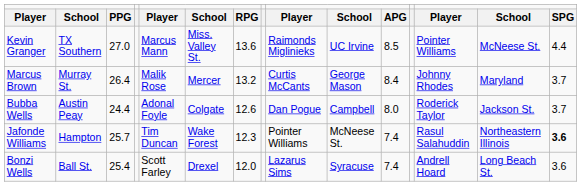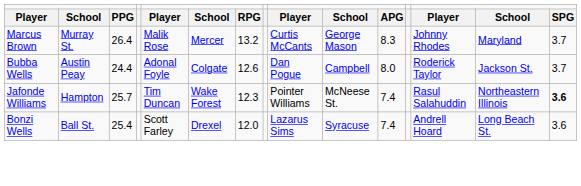- row: Kevin Granger | TX Southern | 27.0 | Marcus Mann | Miss. Valley St. | 13.6 | Raimonds Miglinieks | UC Irvine | 8.5 | Pointer Williams | McNeese St. | 4.4
Marcus Brown | column 11: 8.4 -> 8.3
